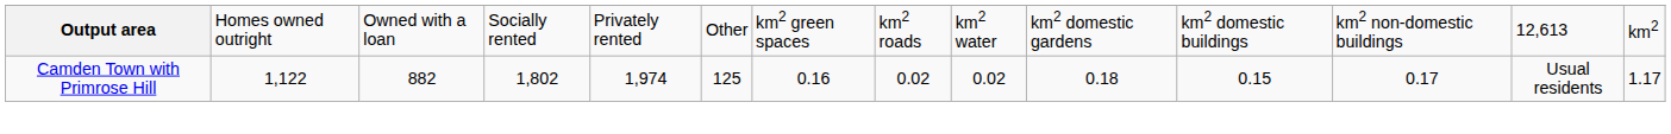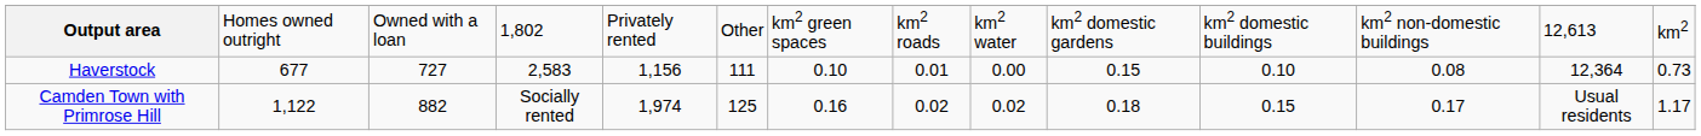Output area | column 4: Socially rented -> 1,802
+ row: Haverstock | 677 | 727 | 2,583 | 1,156 | 111 | 0.10 | 0.01 | 0.00 | 0.15 | 0.10 | 0.08 | 12,364 | 0.73
Camden Town with Primrose Hill | column 4: 1,802 -> Socially rented
